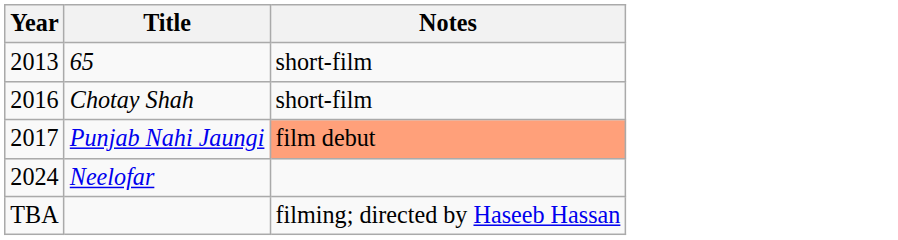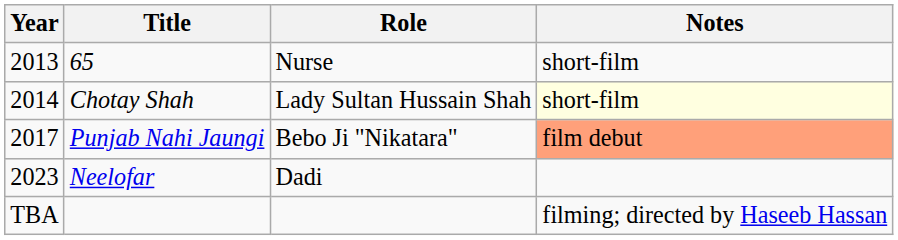+ column: Role | Nurse | Lady Sultan Hussain Shah | Bebo Ji "Nikatara" | Dadi
Chotay Shah | Year: 2016 -> 2014
Chotay Shah | Notes: no background -> lightyellow background
Neelofar | Year: 2024 -> 2023
